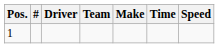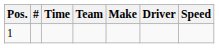columns swapped: Driver <-> Time
